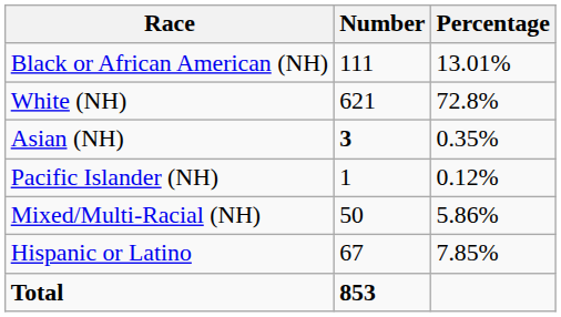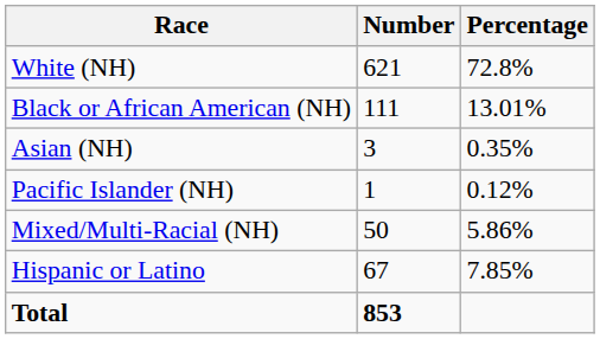rows swapped: White (NH) <-> Black or African American (NH)
Asian (NH) | Number: bold -> normal
